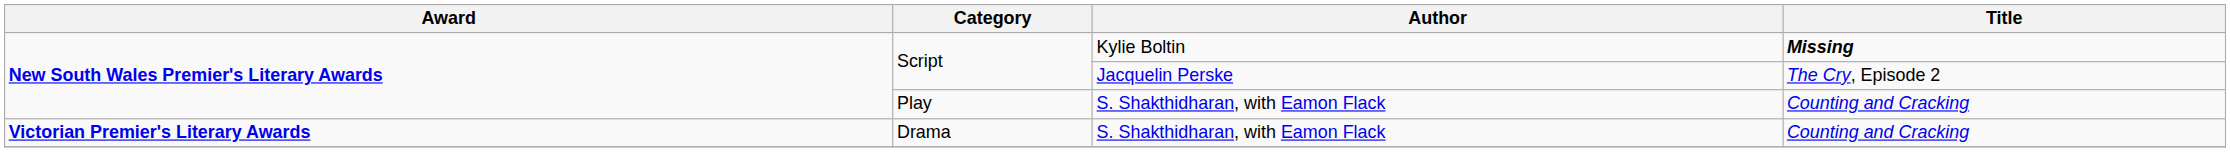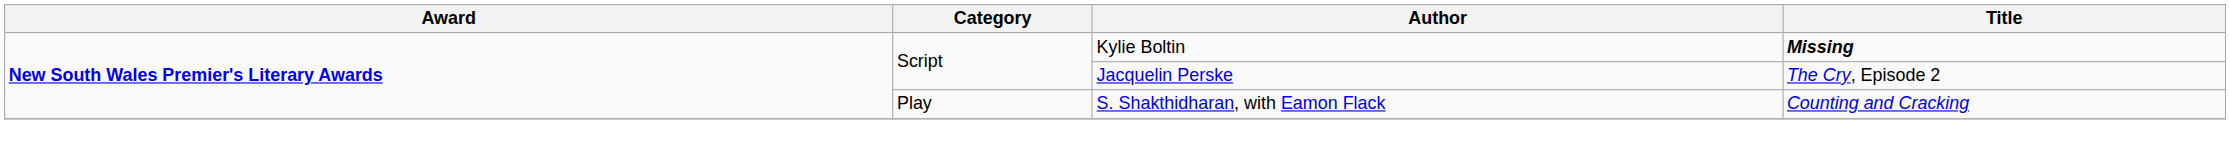- row: Victorian Premier's Literary Awards | Drama | S. Shakthidharan, with Eamon Flack | Counting and Cracking
